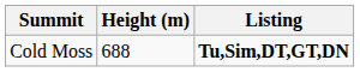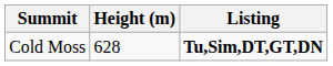Cold Moss | Height (m): 688 -> 628
